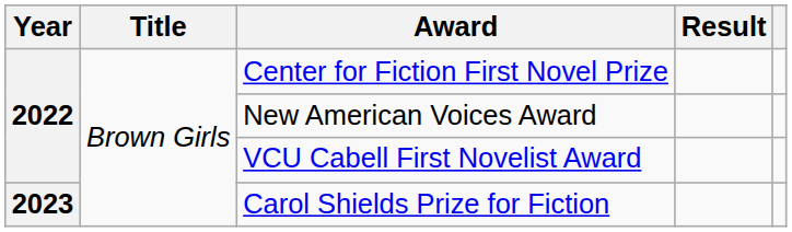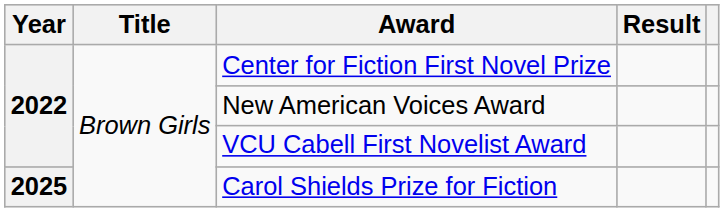Carol Shields Prize for Fiction | Year: 2023 -> 2025
